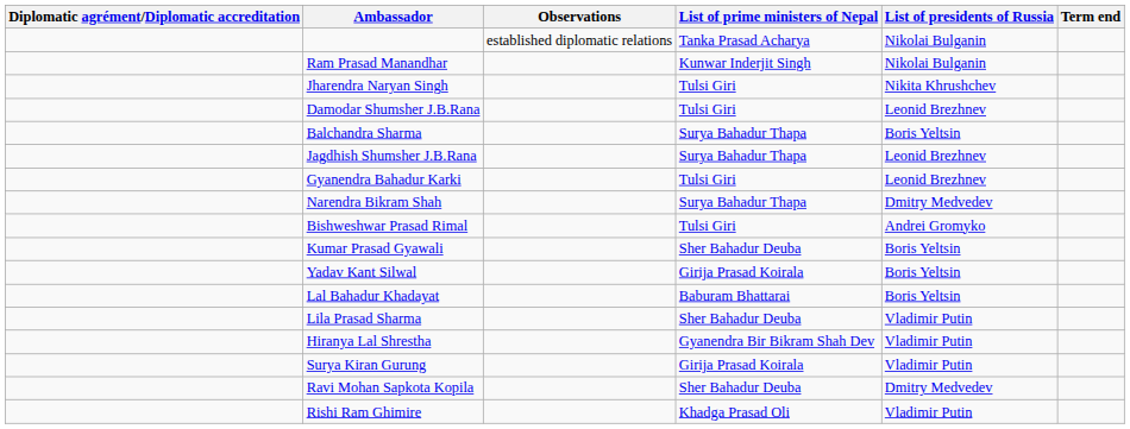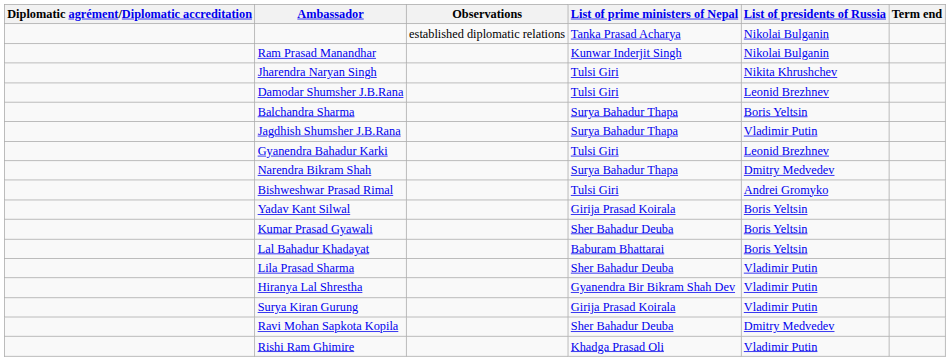Jagdhish Shumsher J.B.Rana | List of presidents of Russia: Leonid Brezhnev -> Vladimir Putin
rows swapped: Yadav Kant Silwal <-> Kumar Prasad Gyawali
